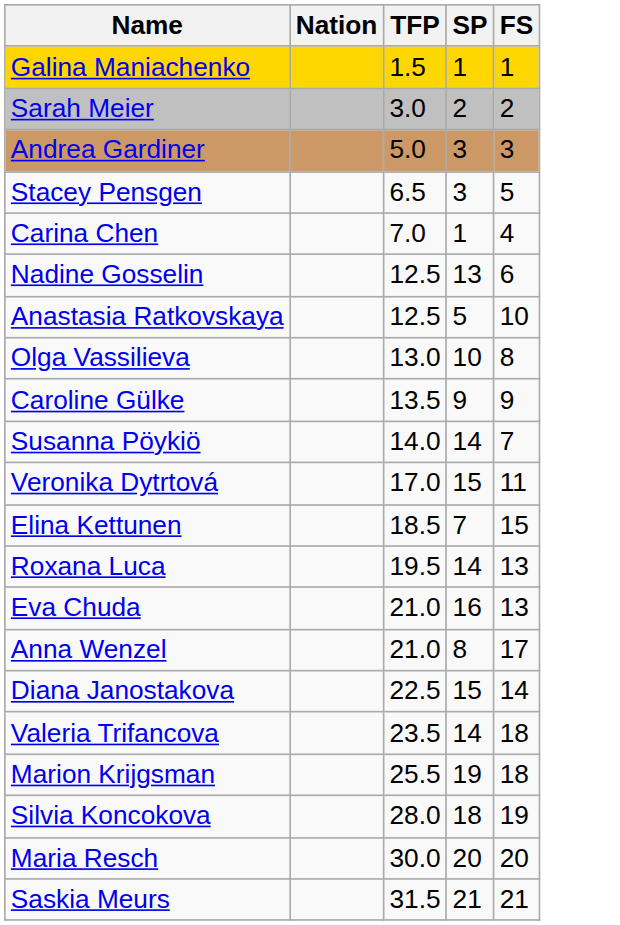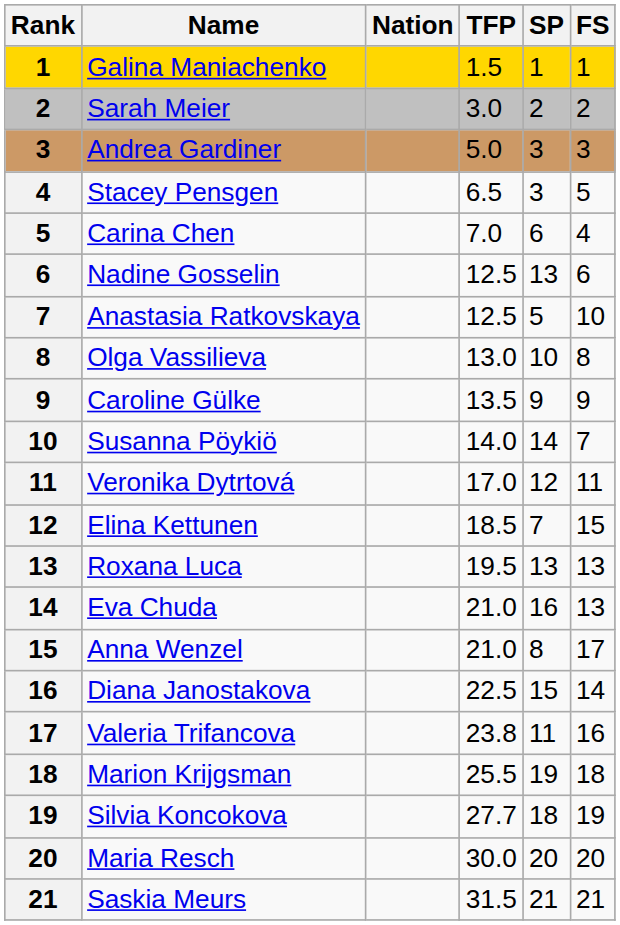+ column: Rank | 1 | 2 | 3 | 4 | 5 | 6 | 7 | 8 | 9 | 10 | 11 | 12 | 13 | 14 | 15 | 16 | 17 | 18 | 19 | 20 | 21
Carina Chen | SP: 1 -> 6
Veronika Dytrtová | SP: 15 -> 12
Roxana Luca | SP: 14 -> 13
Valeria Trifancova | TFP: 23.5 -> 23.8
Valeria Trifancova | SP: 14 -> 11
Valeria Trifancova | FS: 18 -> 16
Silvia Koncokova | TFP: 28.0 -> 27.7
